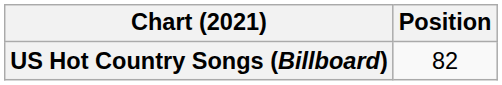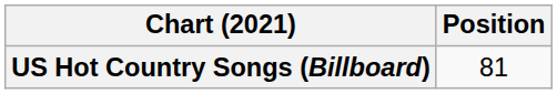US Hot Country Songs (Billboard) | Position: 82 -> 81
